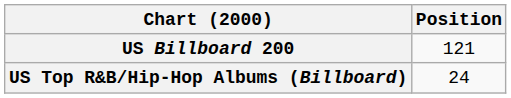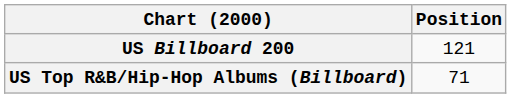US Top R&B/Hip-Hop Albums (Billboard) | Position: 24 -> 71
